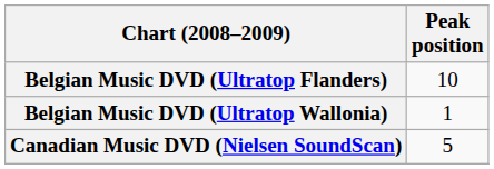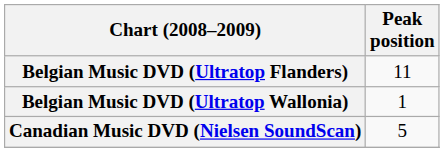Belgian Music DVD (Ultratop Flanders) | Peak position: 10 -> 11
